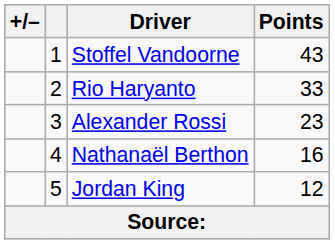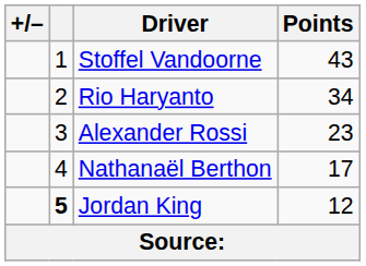Rio Haryanto | Points: 33 -> 34
Nathanaël Berthon | Points: 16 -> 17
Jordan King | column 2: normal -> bold
